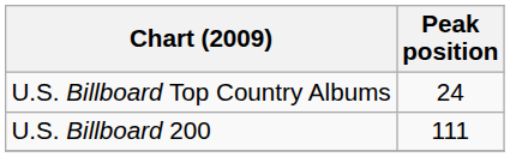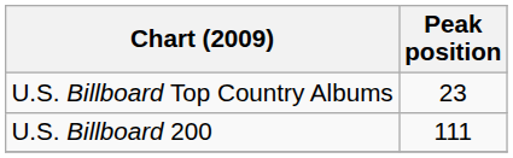U.S. Billboard Top Country Albums | Peak position: 24 -> 23
